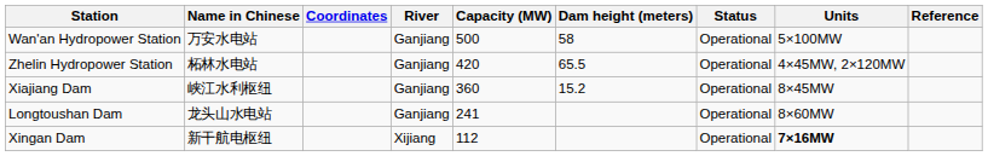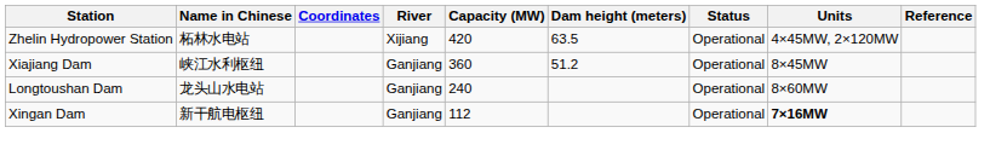- row: Wan'an Hydropower Station | 万安水电站 | Ganjiang | 500 | 58 | Operational | 5×100MW
Zhelin Hydropower Station | River: Ganjiang -> Xijiang
Zhelin Hydropower Station | Dam height (meters): 65.5 -> 63.5
Xiajiang Dam | Dam height (meters): 15.2 -> 51.2
Longtoushan Dam | Capacity (MW): 241 -> 240
Xingan Dam | River: Xijiang -> Ganjiang
